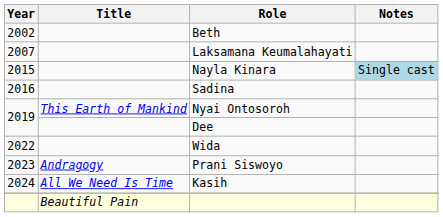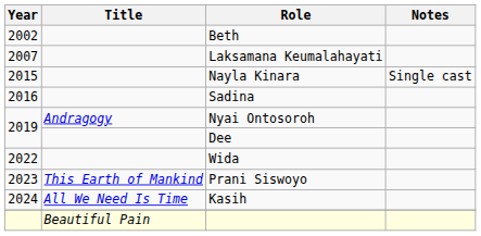Nayla Kinara | Notes: lightblue background -> no background
Nyai Ontosoroh | Title: This Earth of Mankind -> Andragogy
Prani Siswoyo | Title: Andragogy -> This Earth of Mankind
